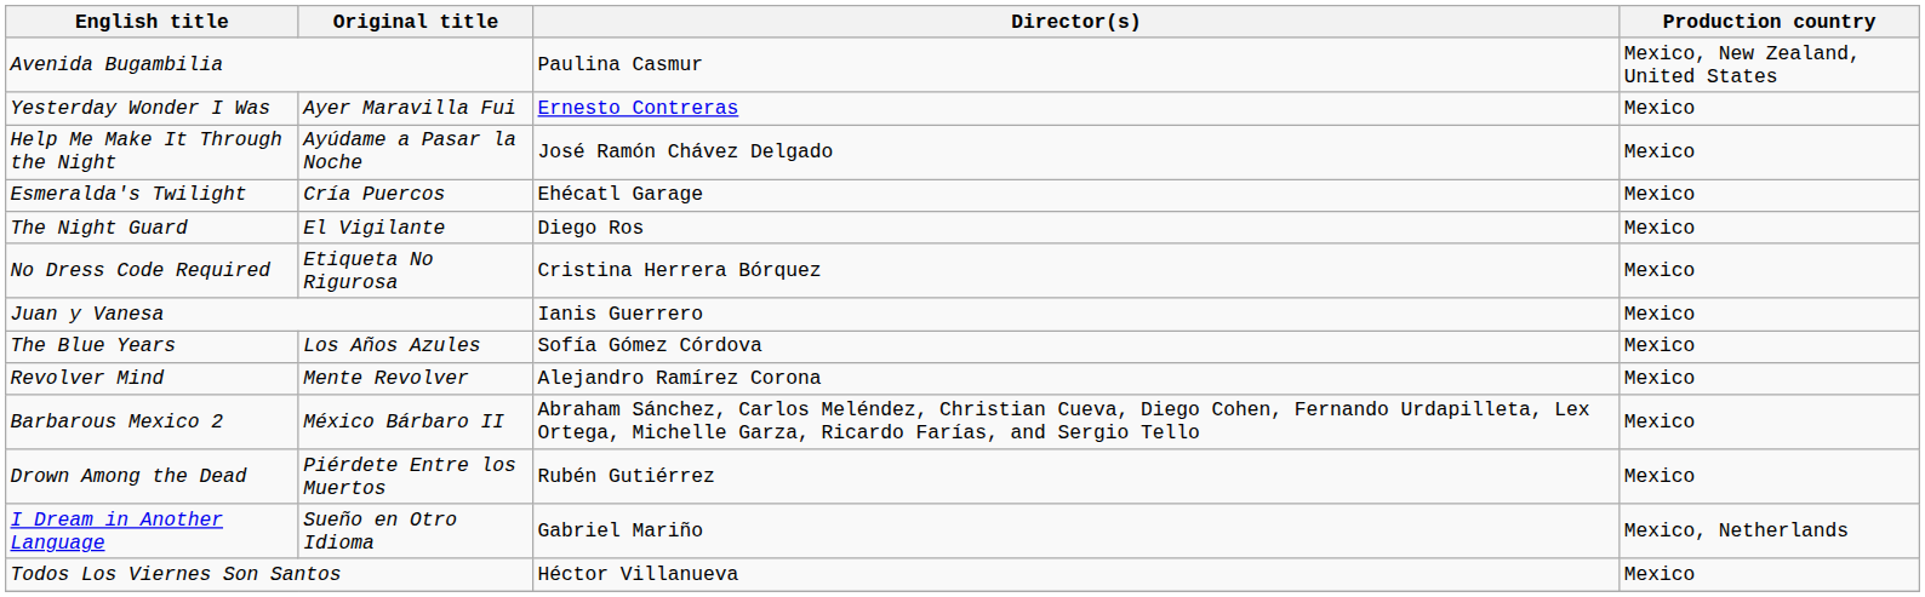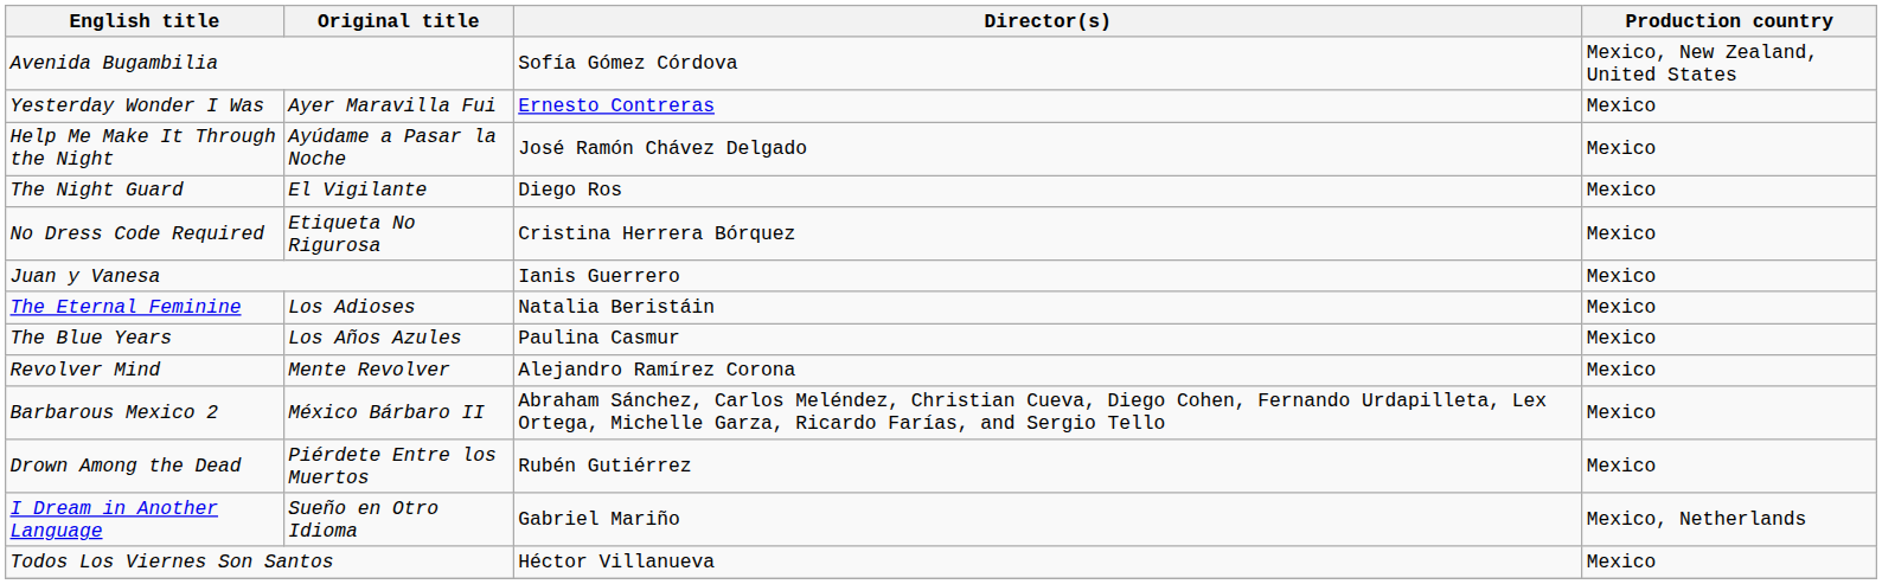Avenida Bugambilia | Director(s): Paulina Casmur -> Sofía Gómez Córdova
- row: Esmeralda's Twilight | Cría Puercos | Ehécatl Garage | Mexico
+ row: The Eternal Feminine | Los Adioses | Natalia Beristáin | Mexico
The Blue Years | Director(s): Sofía Gómez Córdova -> Paulina Casmur
